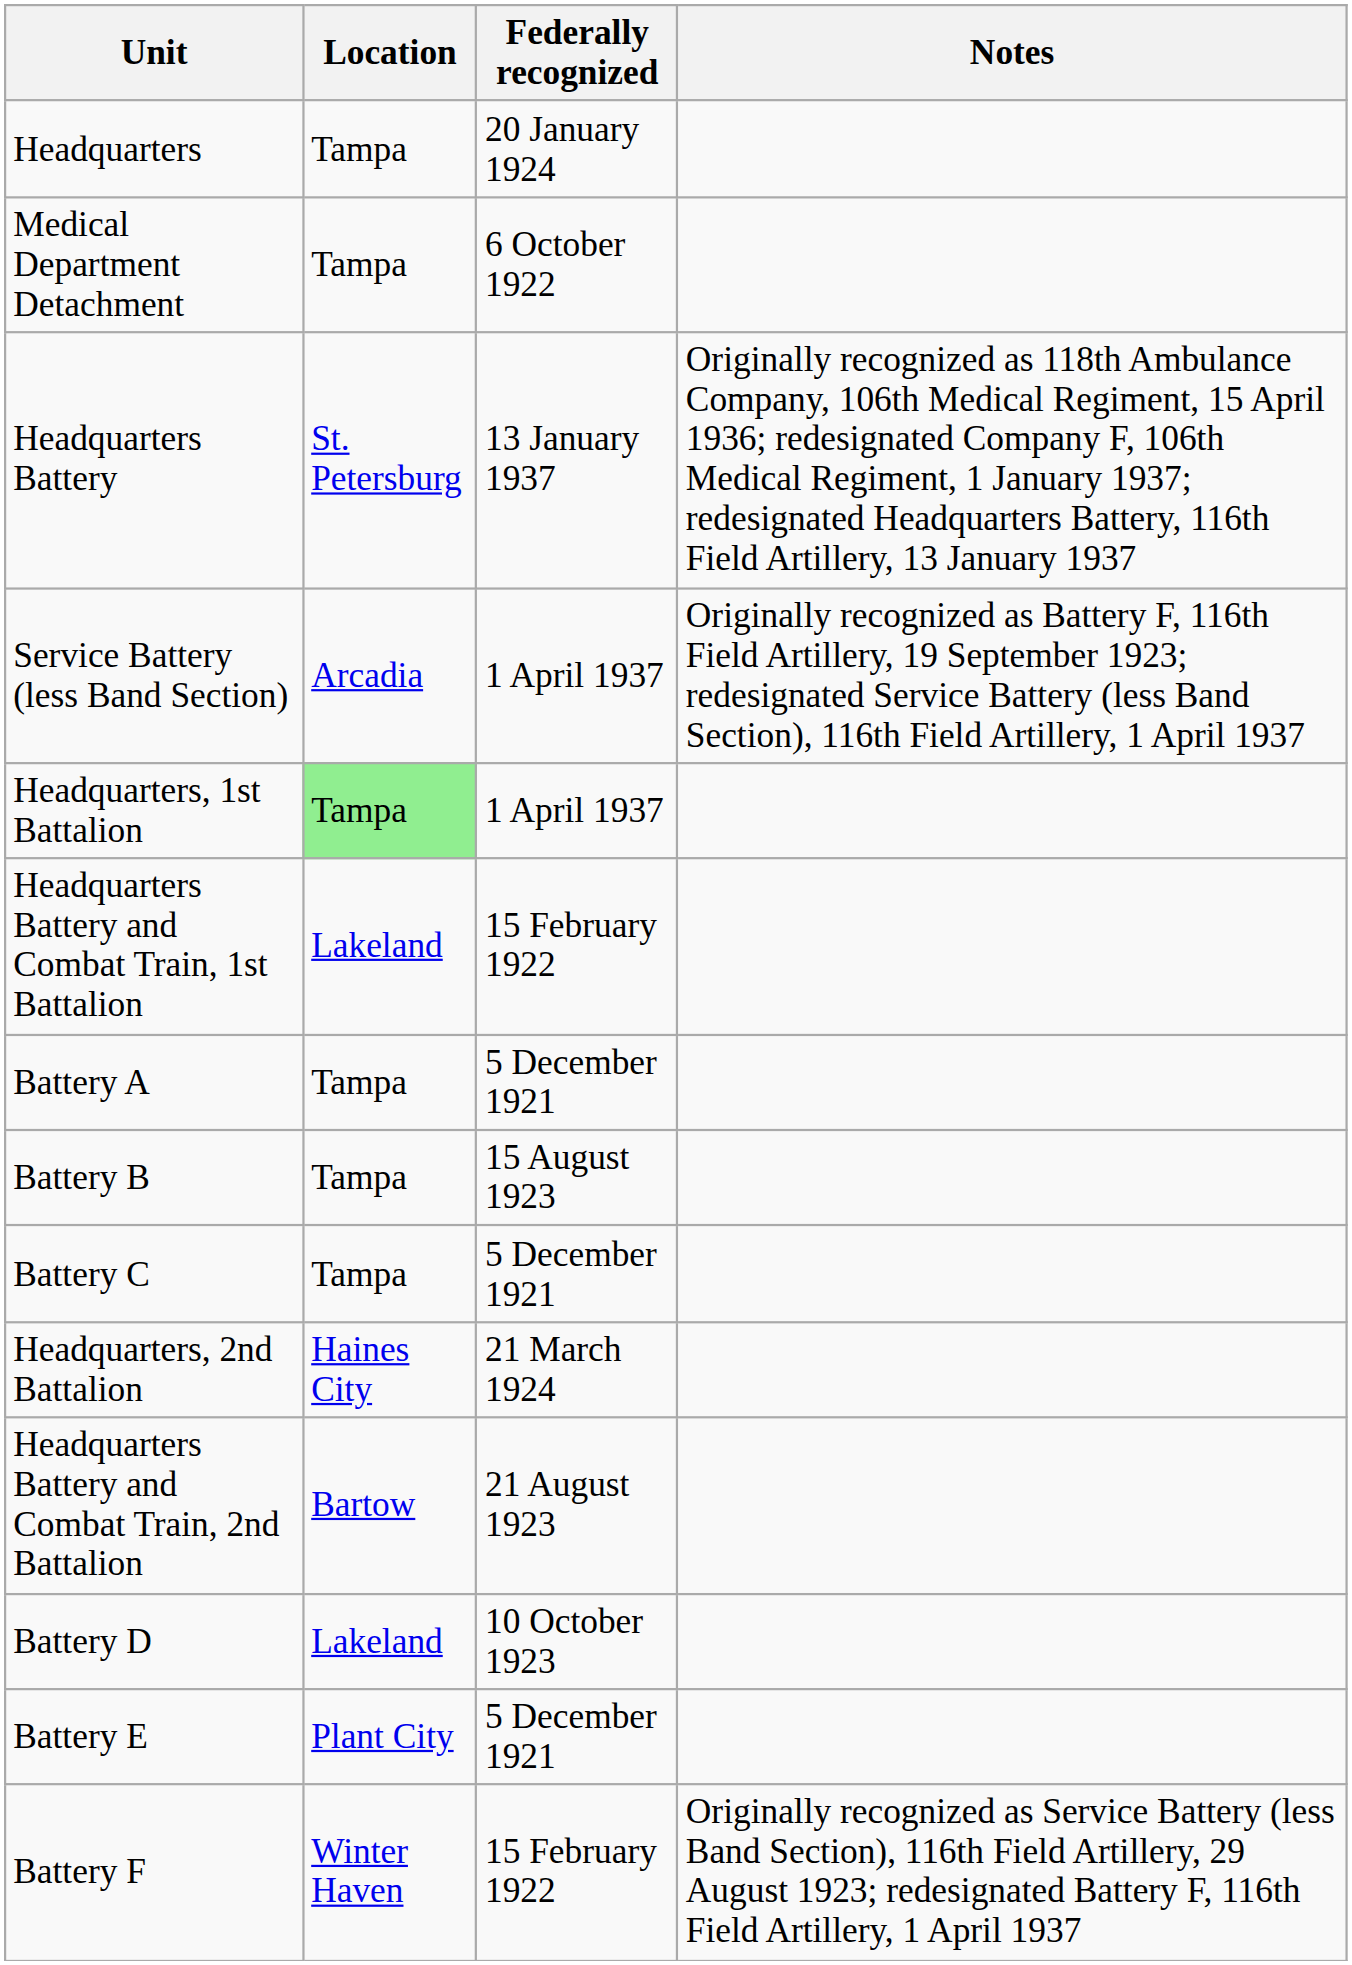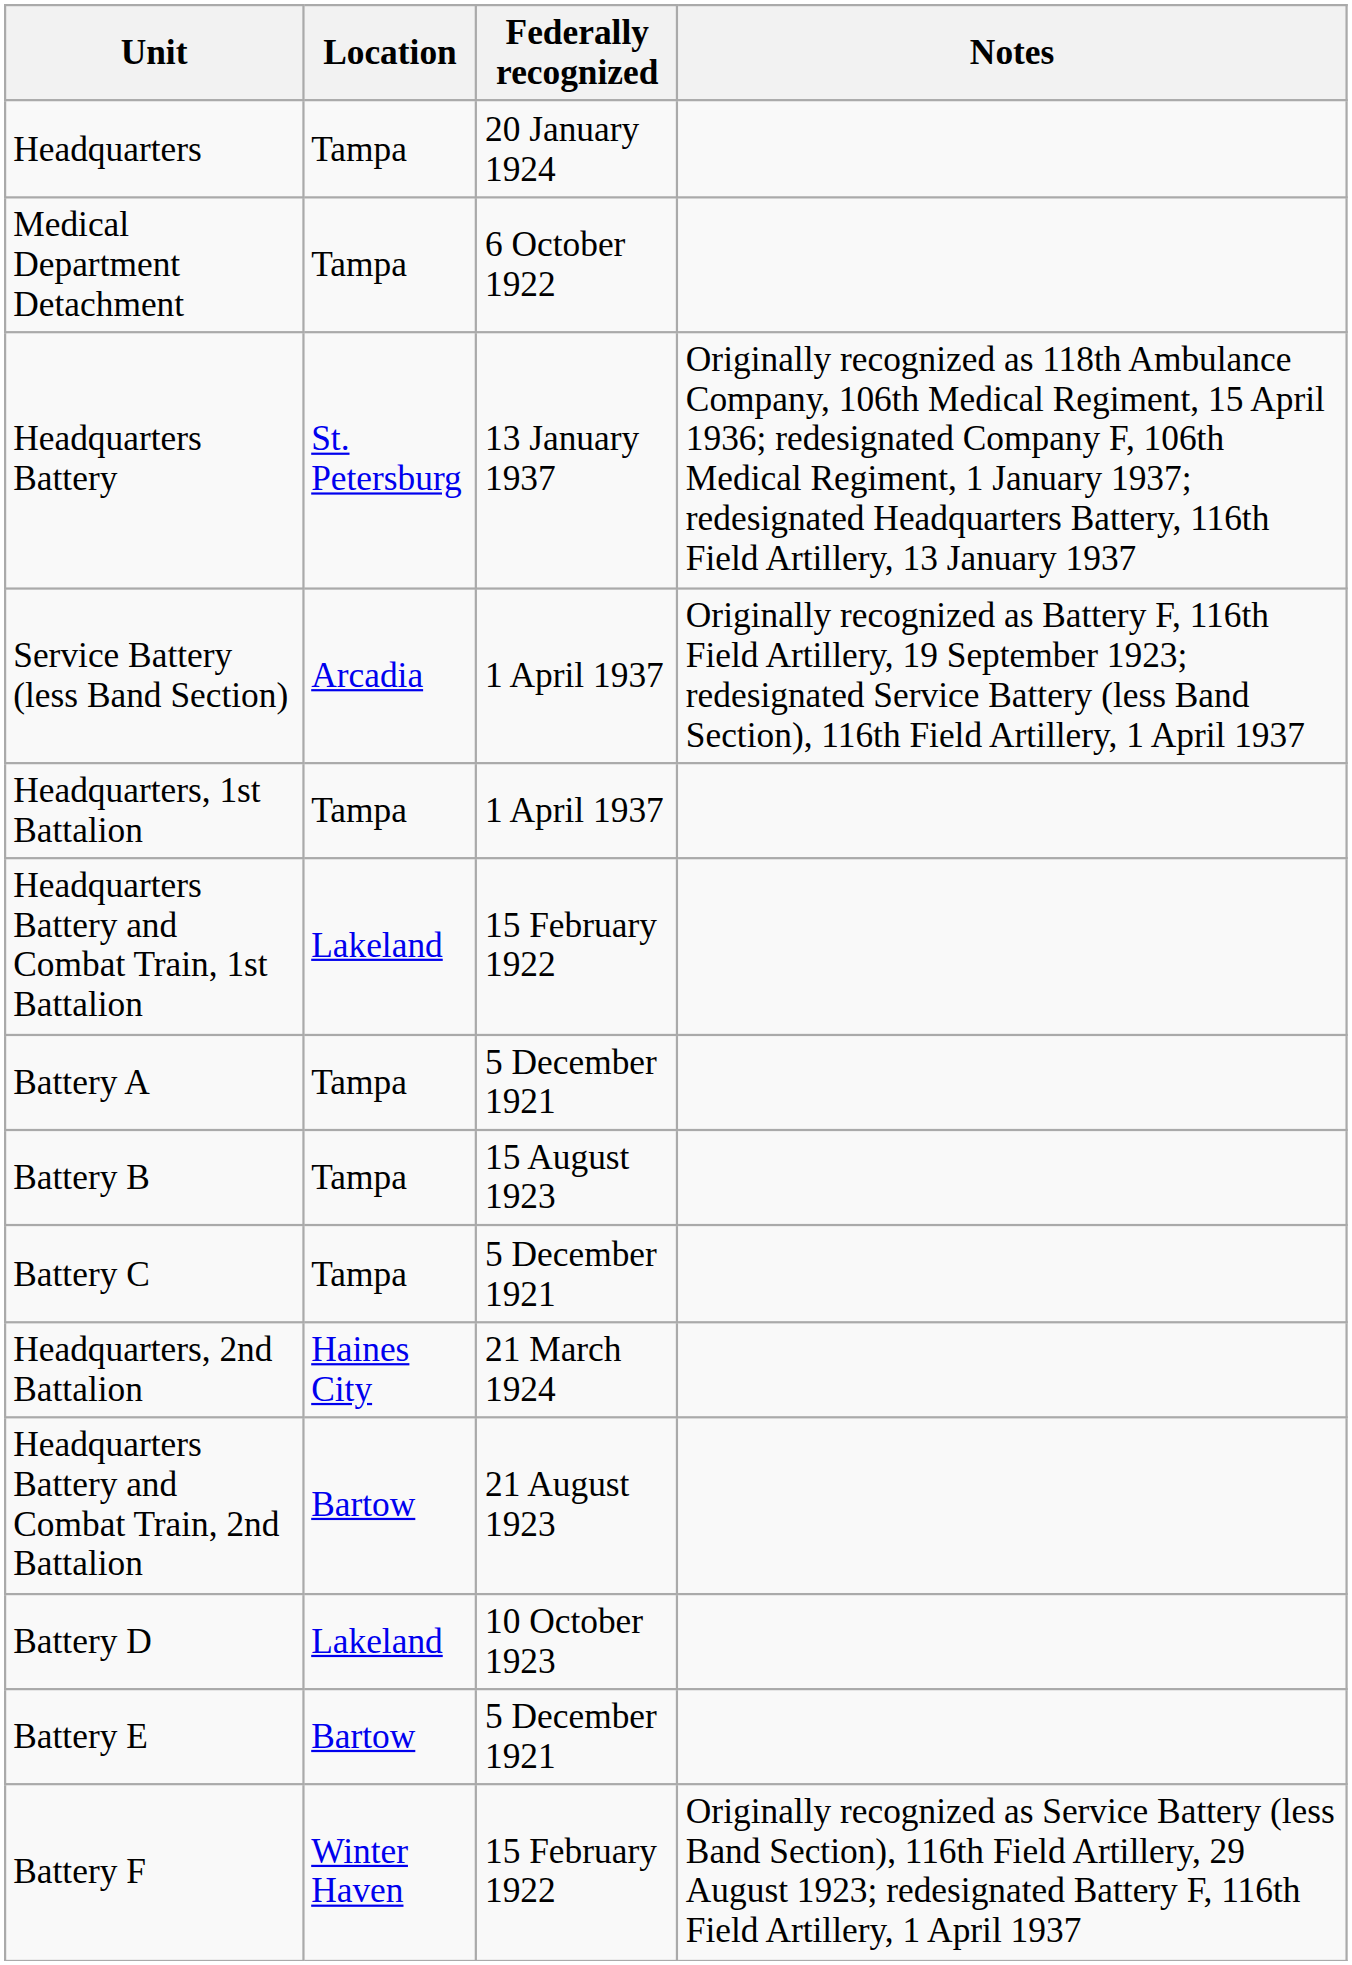Headquarters, 1st Battalion | Location: lightgreen background -> no background
Battery E | Location: Plant City -> Bartow
